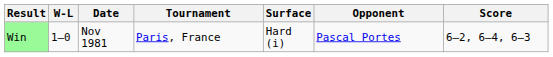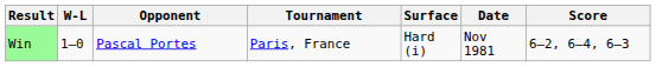columns swapped: Date <-> Opponent
